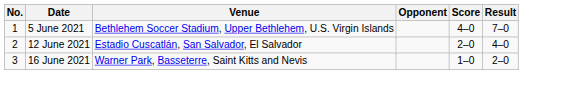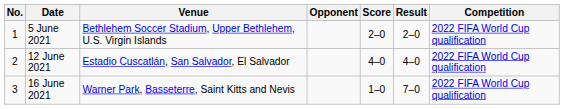+ column: Competition | 2022 FIFA World Cup qualification | 2022 FIFA World Cup qualification | 2022 FIFA World Cup qualification
5 June 2021 | Score: 4–0 -> 2–0
5 June 2021 | Result: 7–0 -> 2–0
12 June 2021 | Score: 2–0 -> 4–0
16 June 2021 | Result: 2–0 -> 7–0
